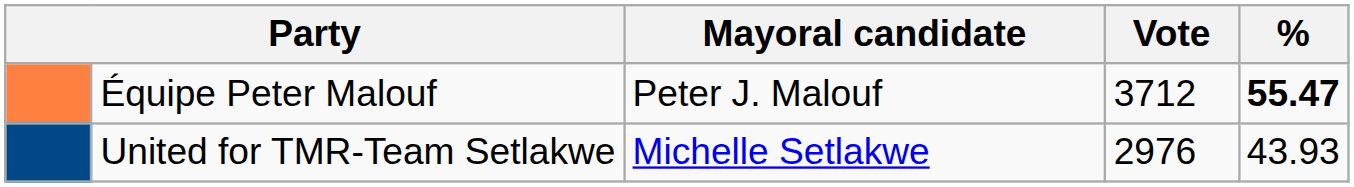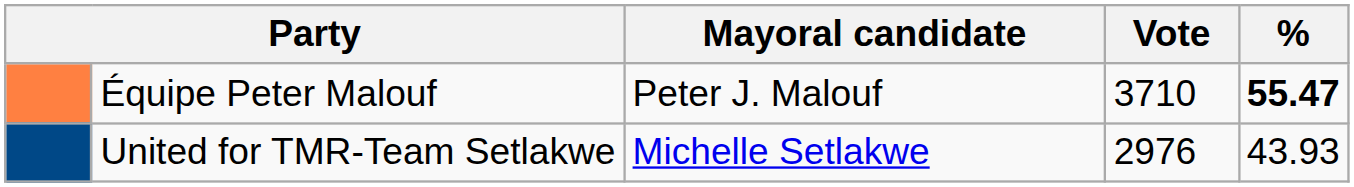Équipe Peter Malouf | Vote: 3712 -> 3710
